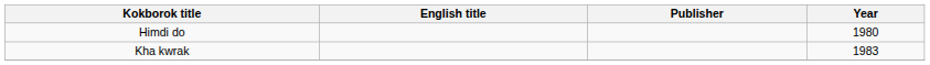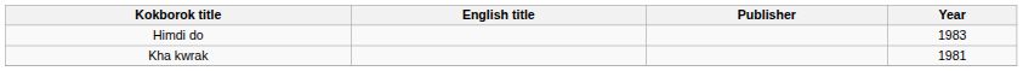Himdi do | Year: 1980 -> 1983
Kha kwrak | Year: 1983 -> 1981
